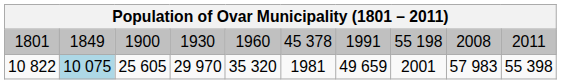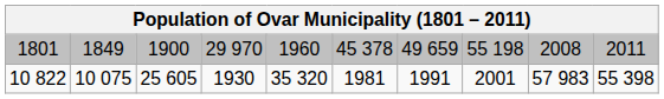1801 | column 4: 1930 -> 29 970
1801 | column 7: 1991 -> 49 659
10 822 | column 2: lightblue background -> no background
10 822 | column 4: 29 970 -> 1930
10 822 | column 7: 49 659 -> 1991
